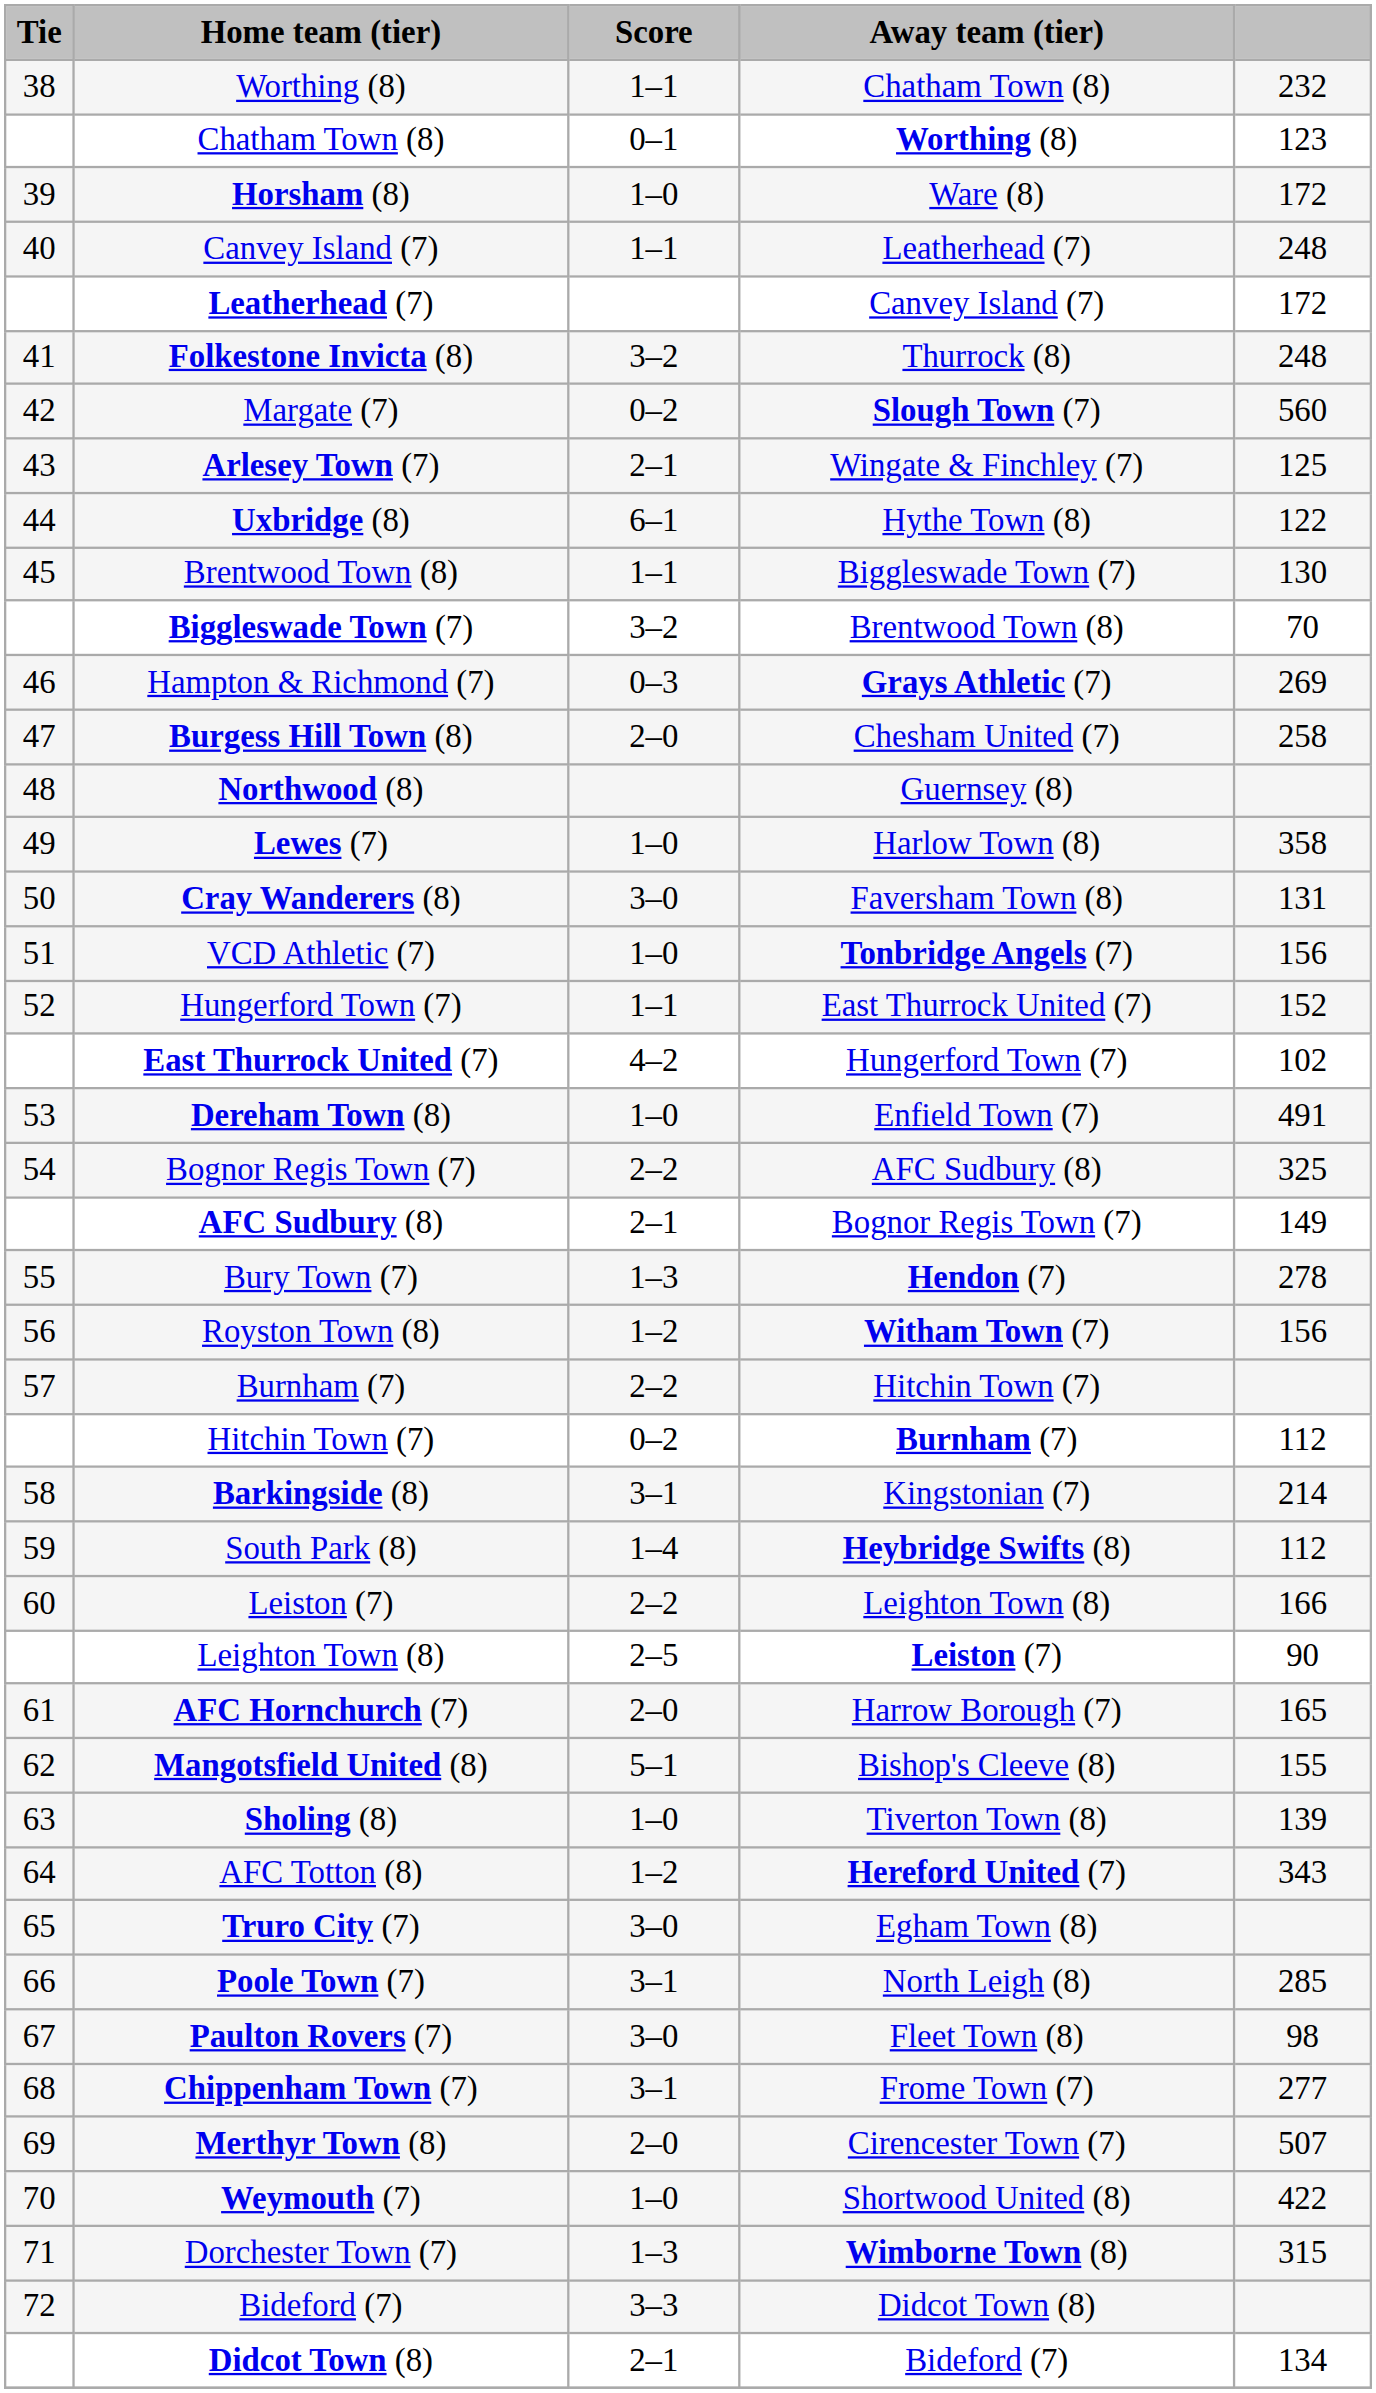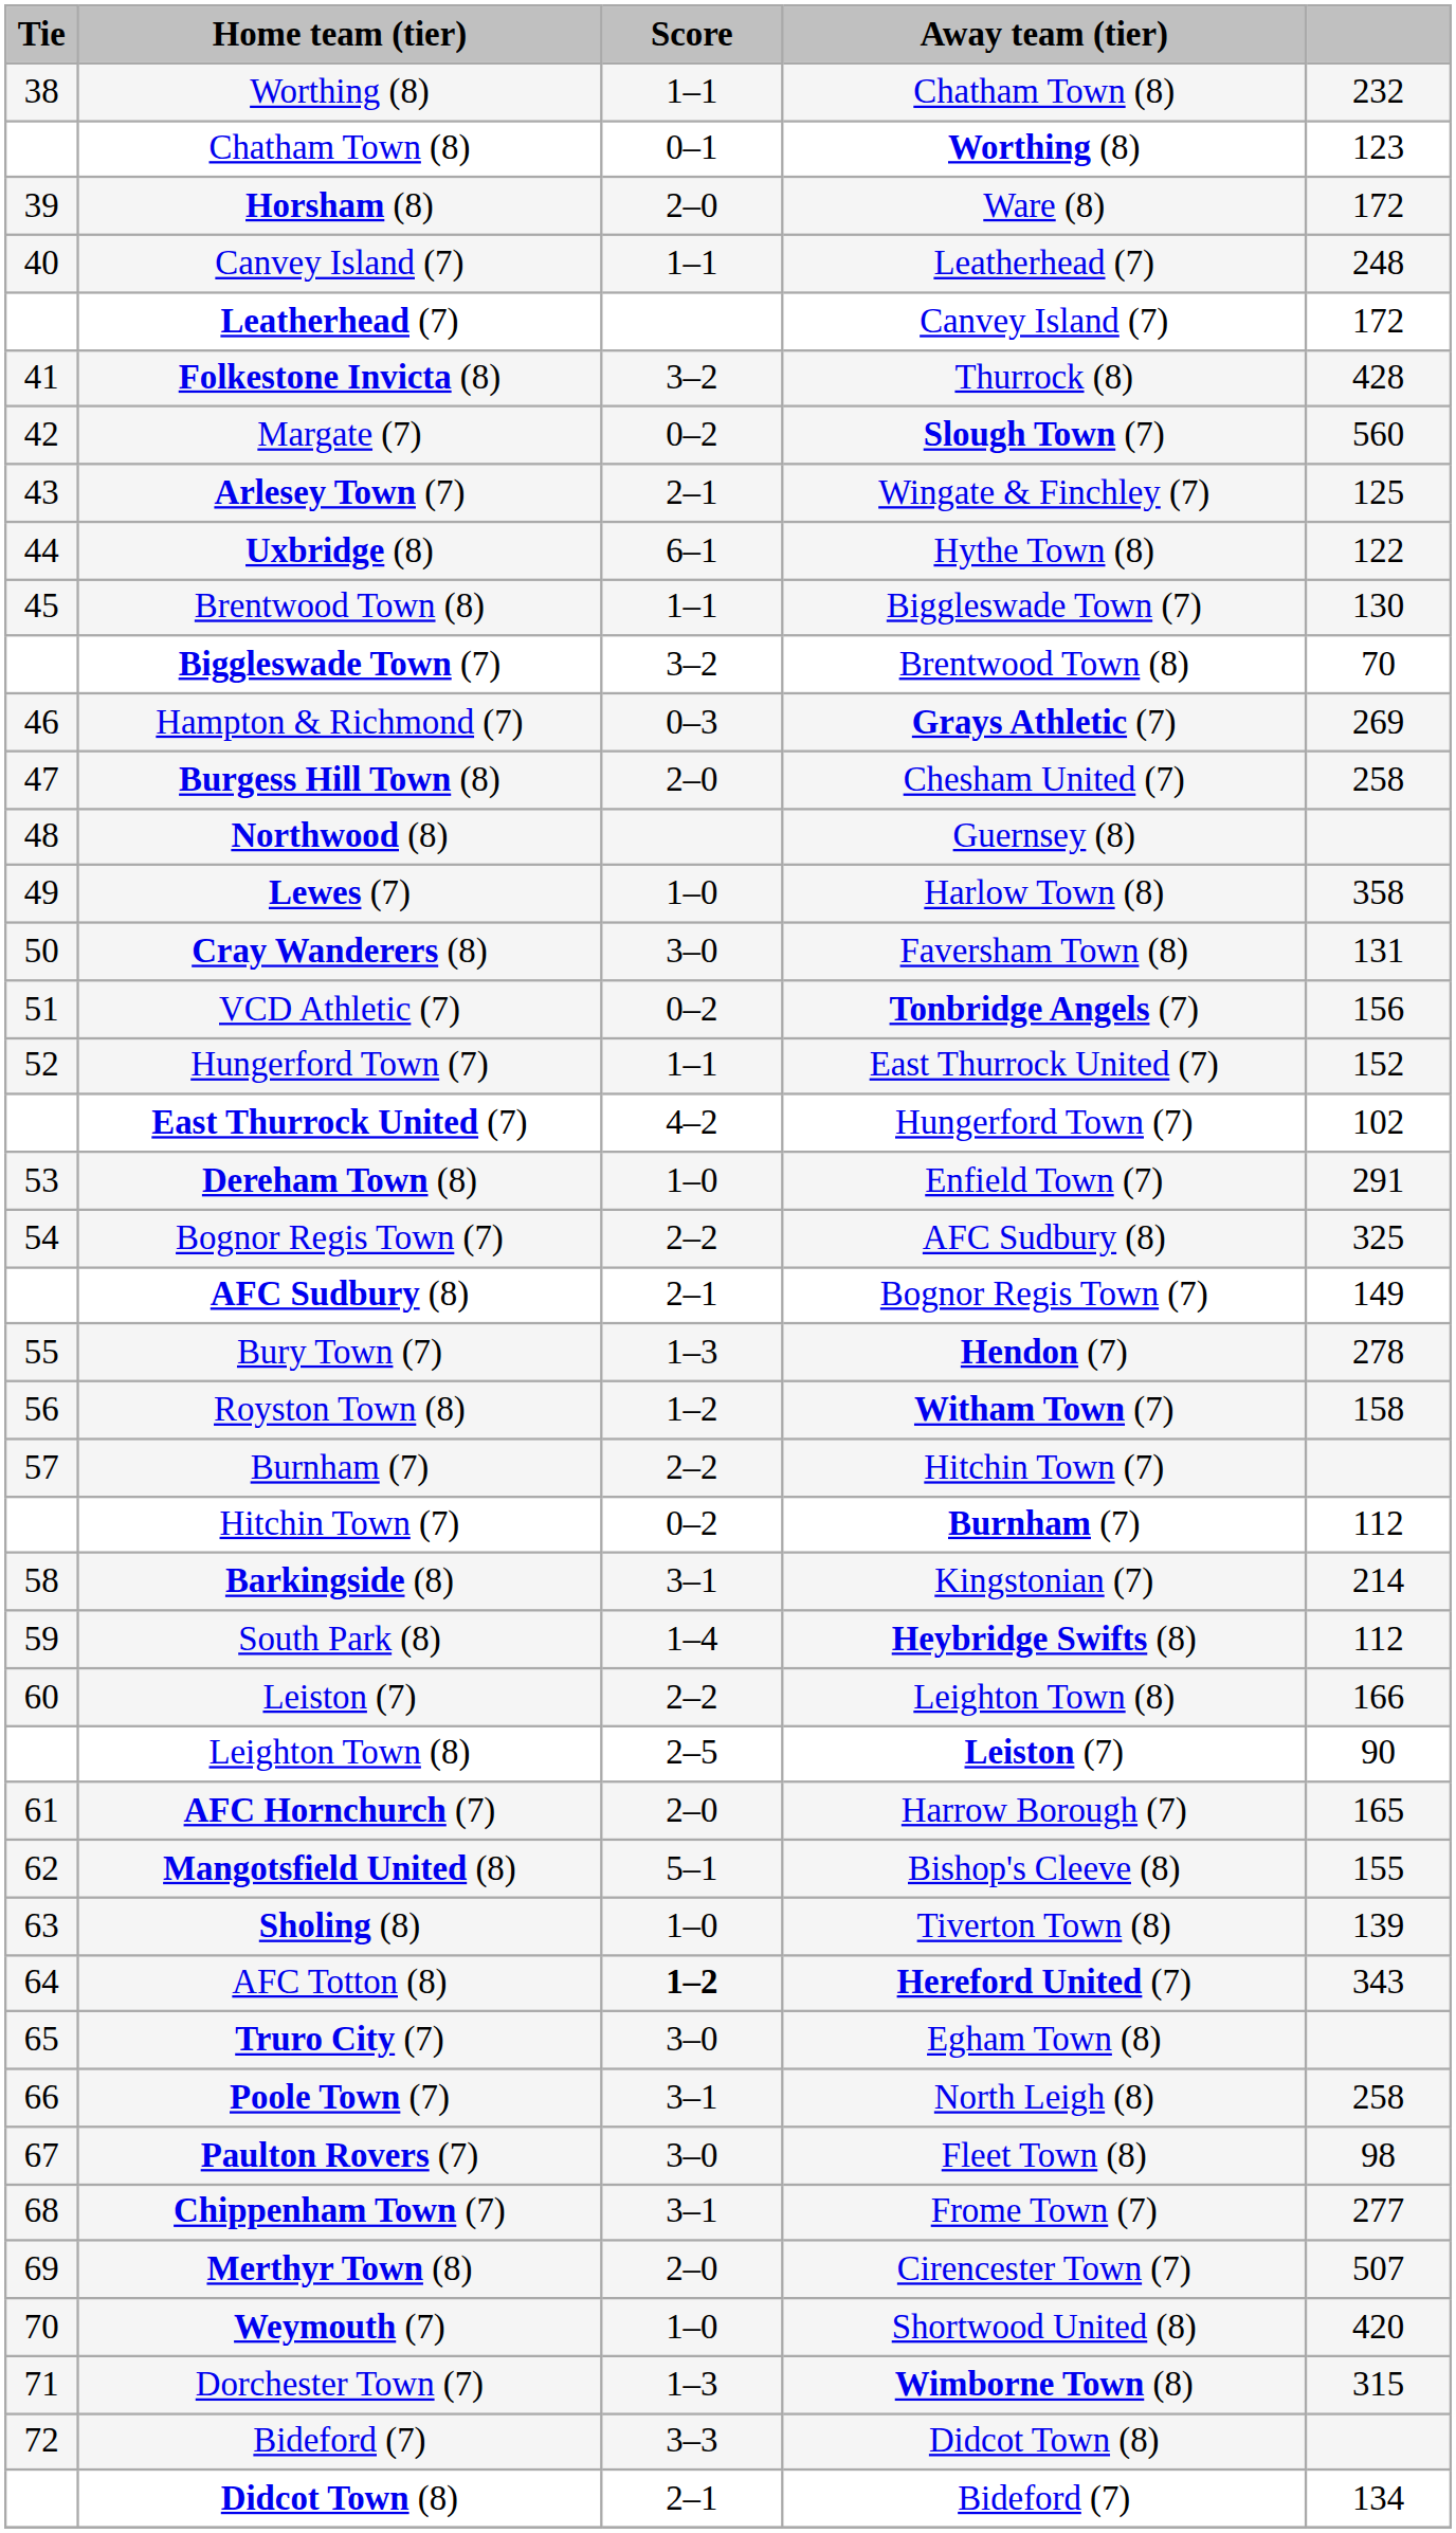Horsham (8) | Score: 1–0 -> 2–0
Folkestone Invicta (8) | column 5: 248 -> 428
VCD Athletic (7) | Score: 1–0 -> 0–2
Dereham Town (8) | column 5: 491 -> 291
Royston Town (8) | column 5: 156 -> 158
AFC Totton (8) | Score: normal -> bold
Poole Town (7) | column 5: 285 -> 258
Weymouth (7) | column 5: 422 -> 420
